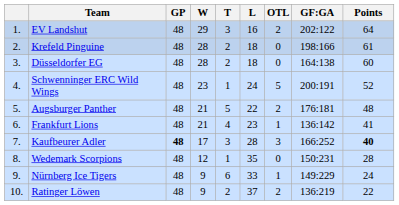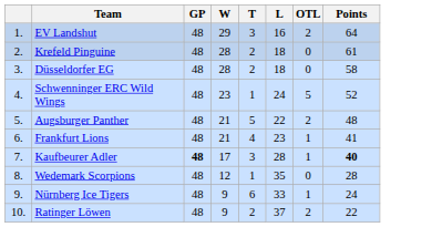- column: GF:GA | 202:122 | 198:166 | 164:138 | 200:191 | 176:181 | 136:142 | 166:252 | 150:231 | 149:229 | 136:219
Düsseldorfer EG | Points: 60 -> 58
Kaufbeurer Adler | OTL: 3 -> 1
